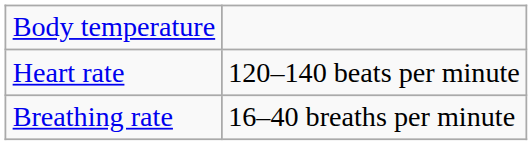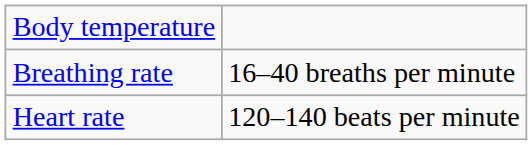rows swapped: Heart rate <-> Breathing rate
